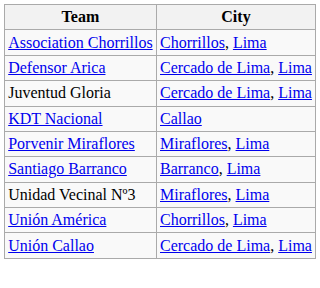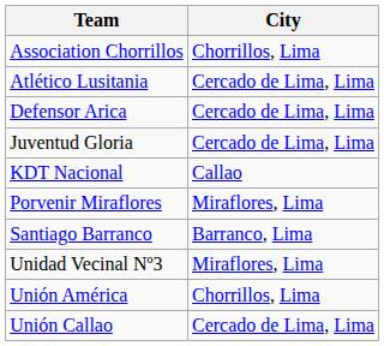+ row: Atlético Lusitania | Cercado de Lima, Lima
